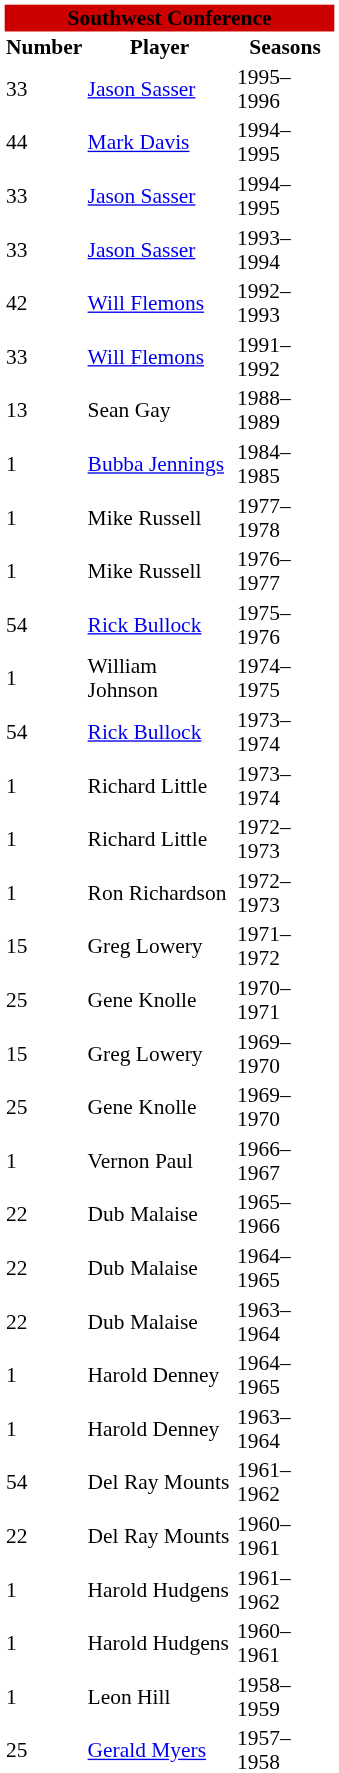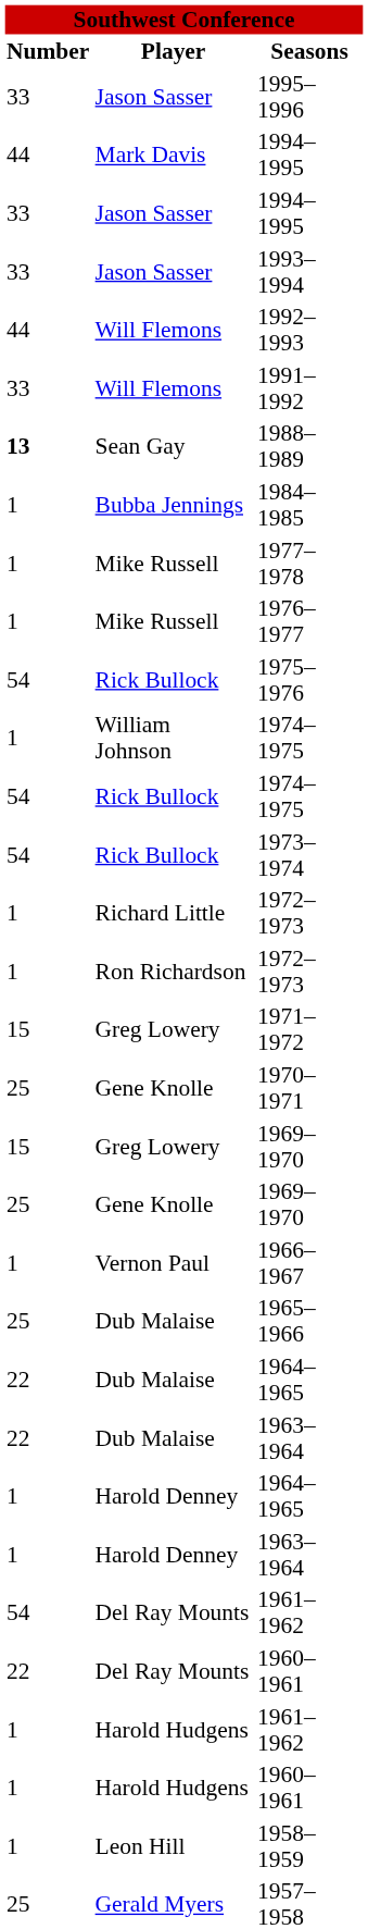1992–1993 | Number: 42 -> 44
1988–1989 | Number: normal -> bold
+ row: 54 | Rick Bullock | 1974–1975
- row: 1 | Richard Little | 1973–1974
1965–1966 | Number: 22 -> 25
